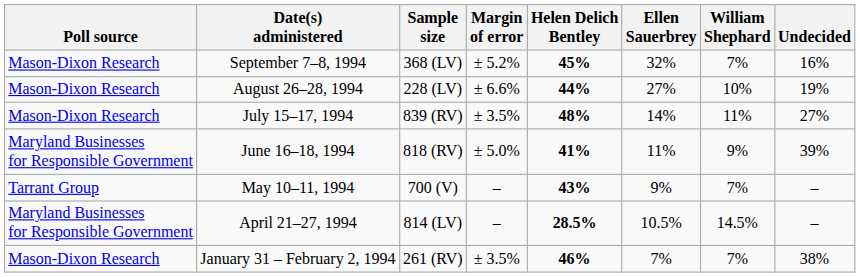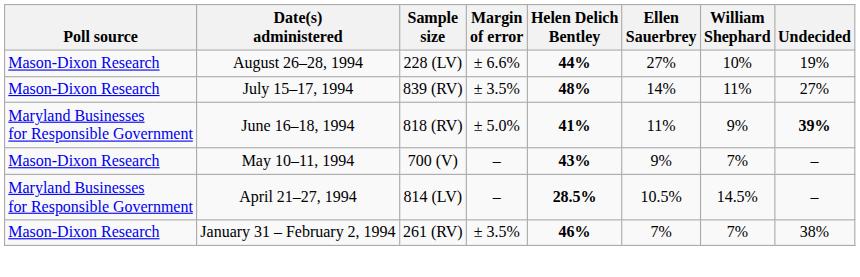- row: Mason-Dixon Research | September 7–8, 1994 | 368 (LV) | ± 5.2% | 45% | 32% | 7% | 16%
June 16–18, 1994 | Undecided: normal -> bold
May 10–11, 1994 | Poll source: Tarrant Group -> Mason-Dixon Research
